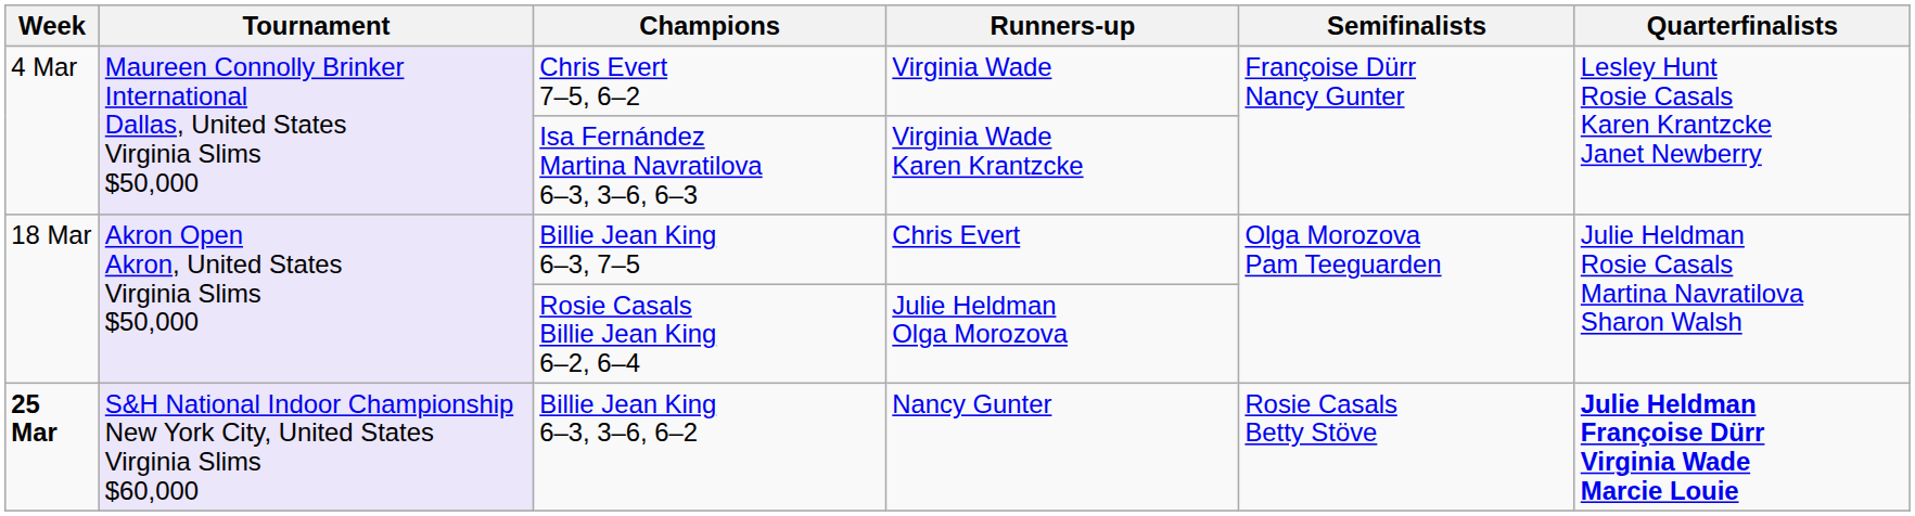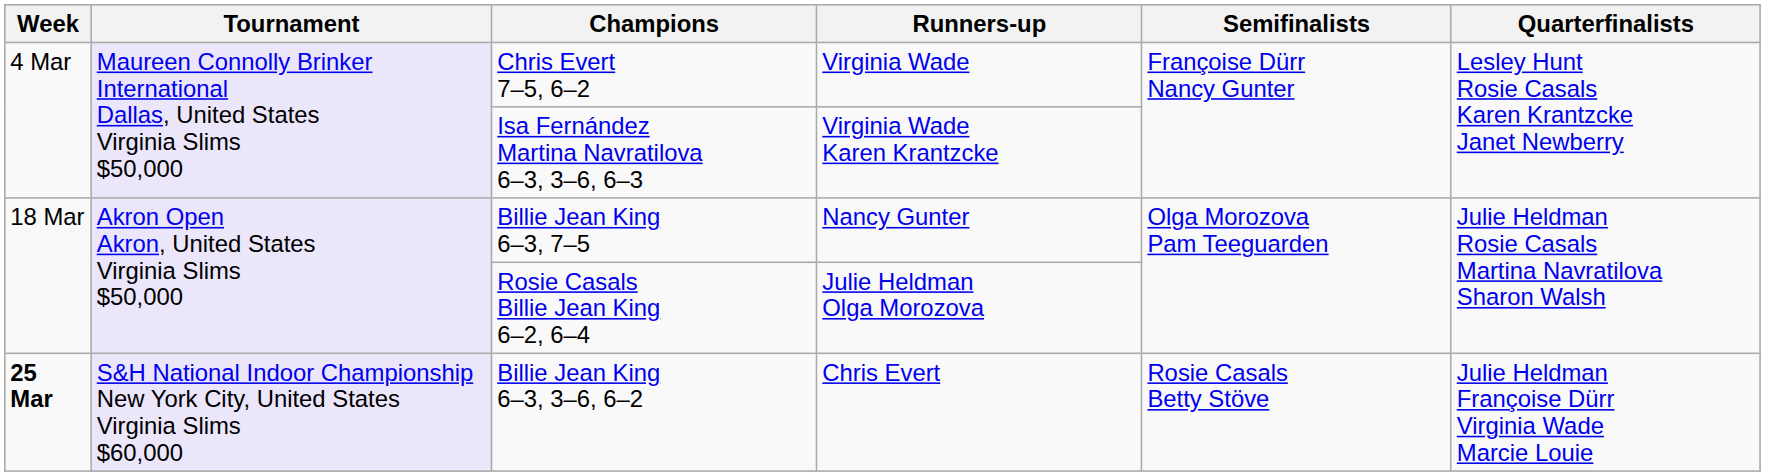Billie Jean King 6–3, 7–5 | Runners-up: Chris Evert -> Nancy Gunter
Billie Jean King 6–3, 3–6, 6–2 | Runners-up: Nancy Gunter -> Chris Evert
Billie Jean King 6–3, 3–6, 6–2 | Quarterfinalists: bold -> normal
